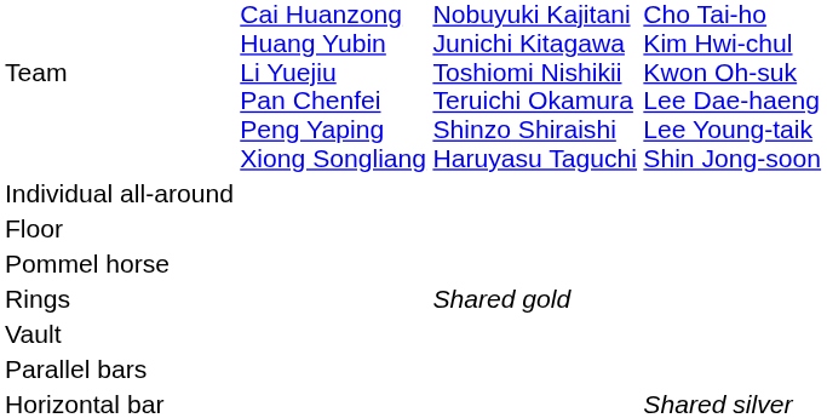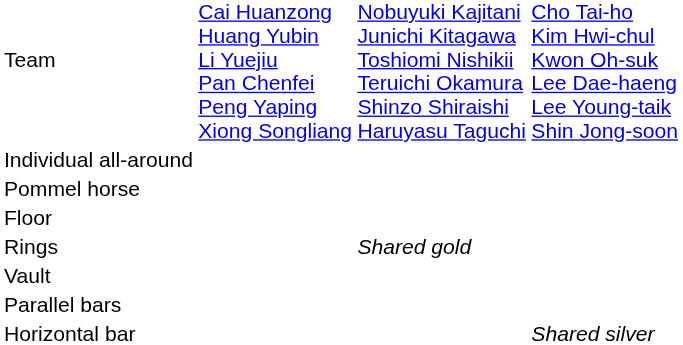rows swapped: Floor <-> Pommel horse
